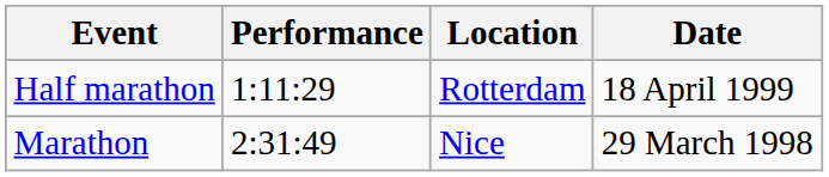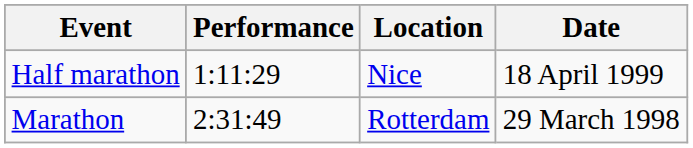Half marathon | Location: Rotterdam -> Nice
Marathon | Location: Nice -> Rotterdam
